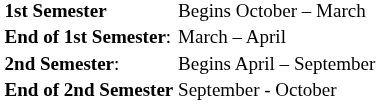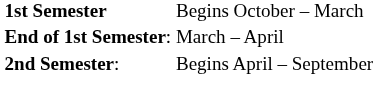- row: End of 2nd Semester | September - October
